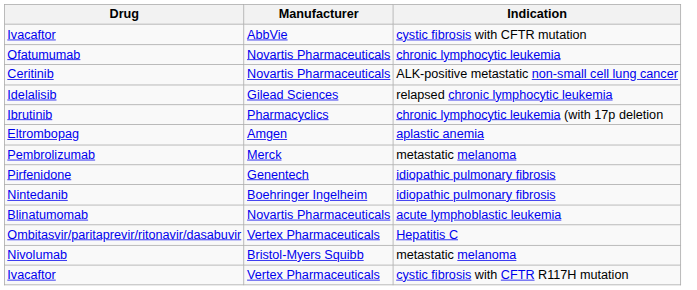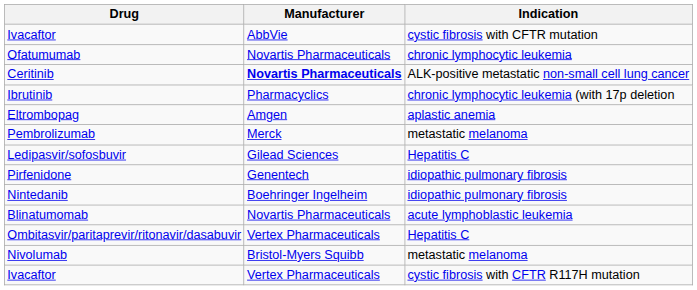Ceritinib | Manufacturer: normal -> bold
- row: Idelalisib | Gilead Sciences | relapsed chronic lymphocytic leukemia
+ row: Ledipasvir/sofosbuvir | Gilead Sciences | Hepatitis C
